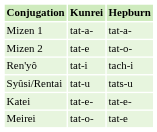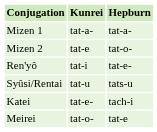Ren'yô | Hepburn: tach-i -> tat-e-
Katei | Hepburn: tat-e- -> tach-i
